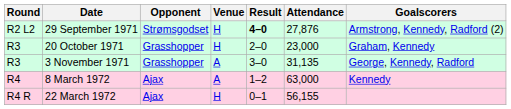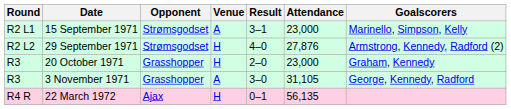+ row: R2 L1 | 15 September 1971 | Strømsgodset | A | 3–1 | 23,000 | Marinello, Simpson, Kelly
29 September 1971 | Result: bold -> normal
3 November 1971 | Attendance: 31,135 -> 31,105
- row: R4 | 8 March 1972 | Ajax | A | 1–2 | 63,000 | Kennedy
22 March 1972 | Attendance: 56,155 -> 56,135
